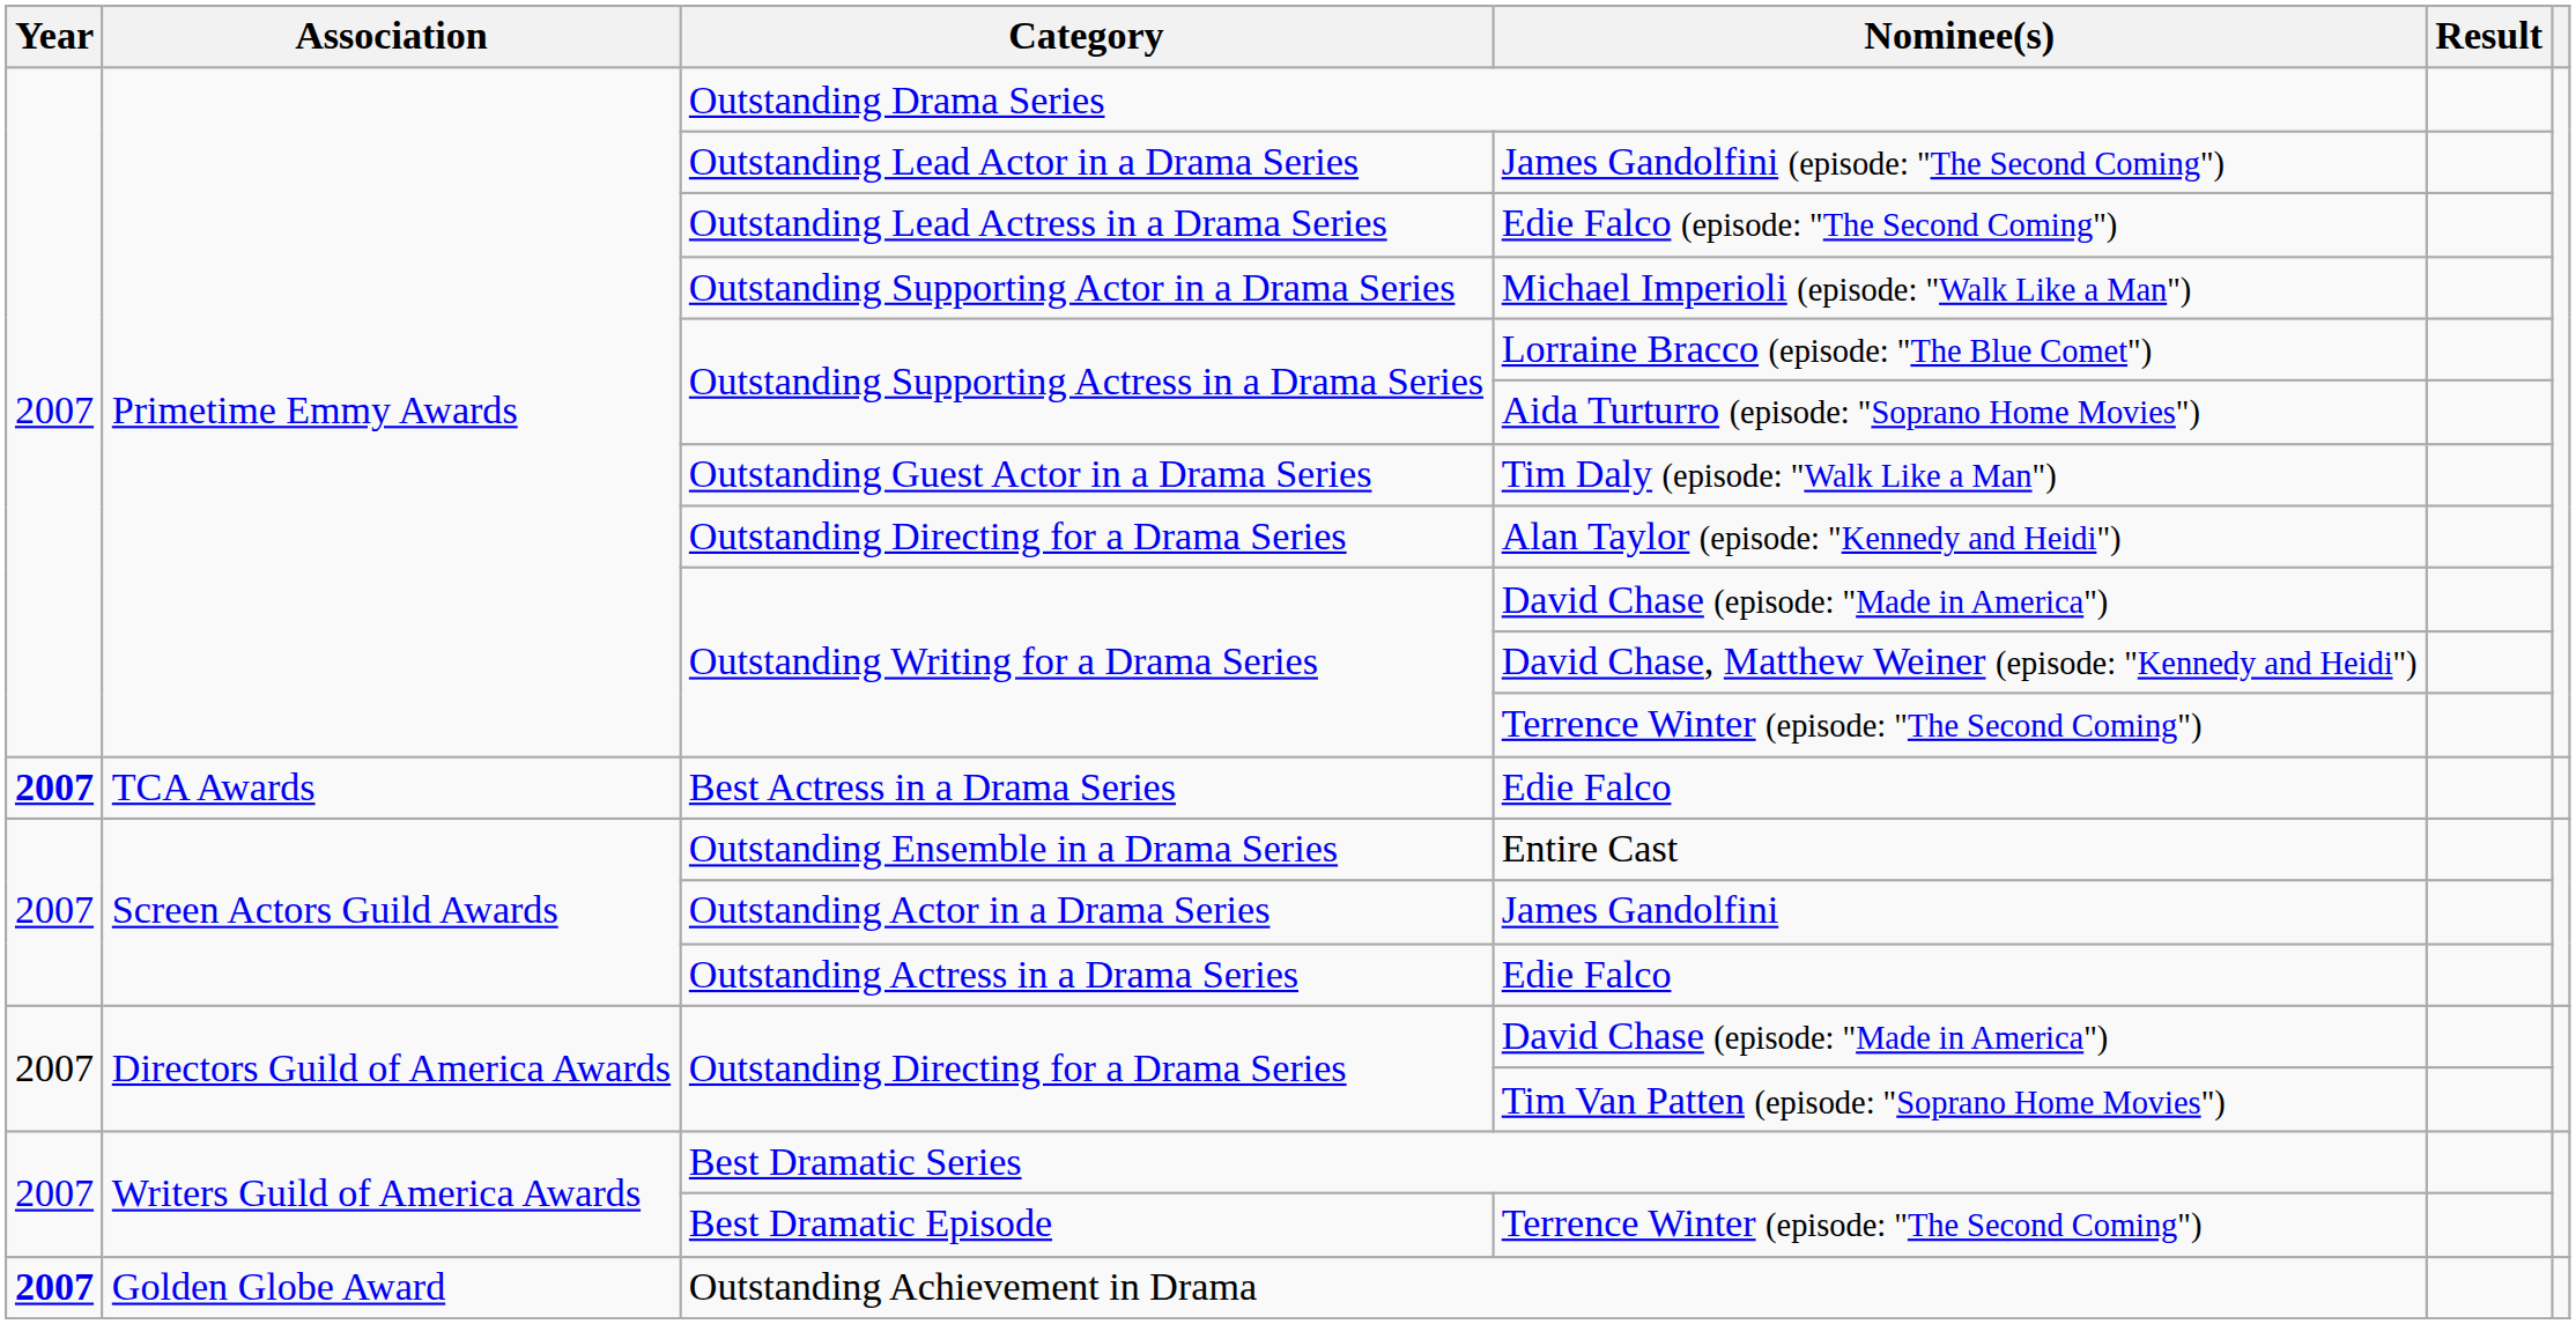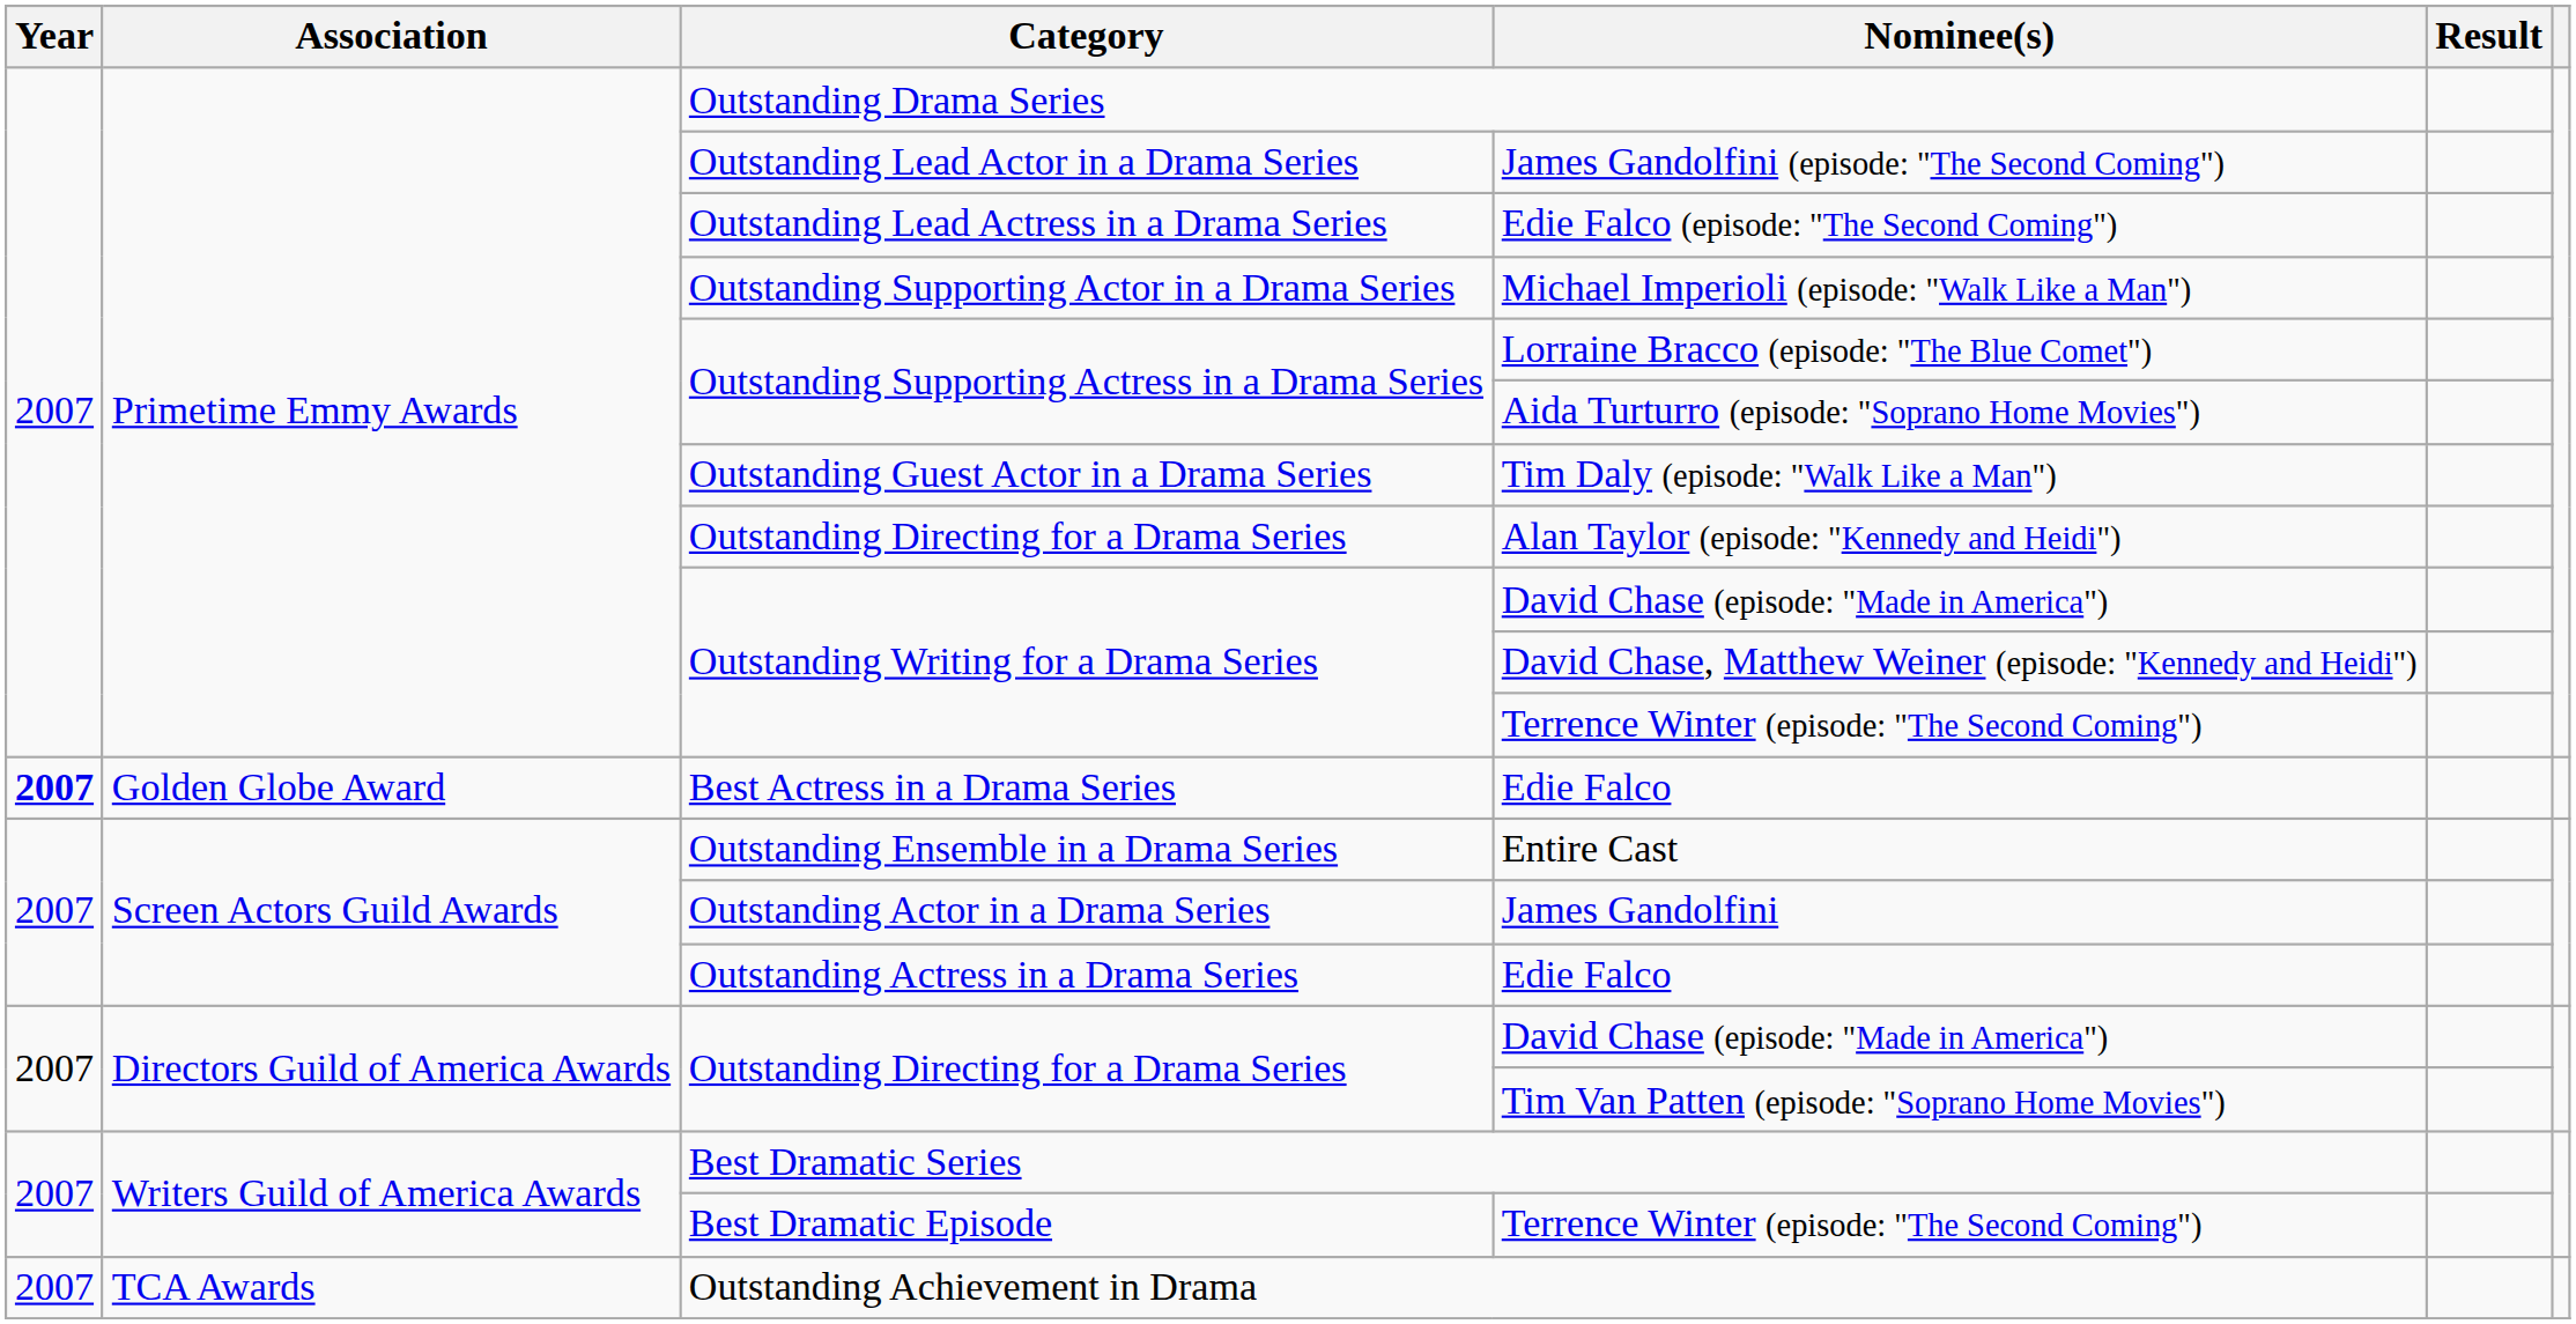Best Actress in a Drama Series / Edie Falco | Association: TCA Awards -> Golden Globe Award
Outstanding Achievement in Drama | Year: bold -> normal
Outstanding Achievement in Drama | Association: Golden Globe Award -> TCA Awards
